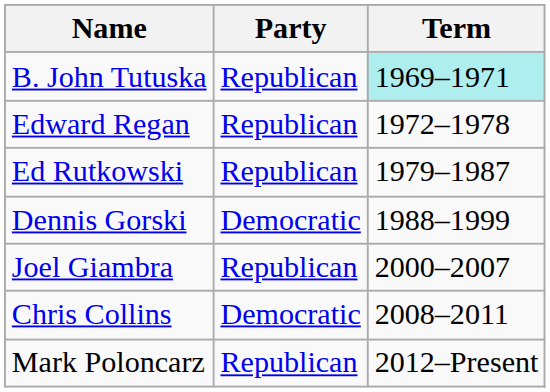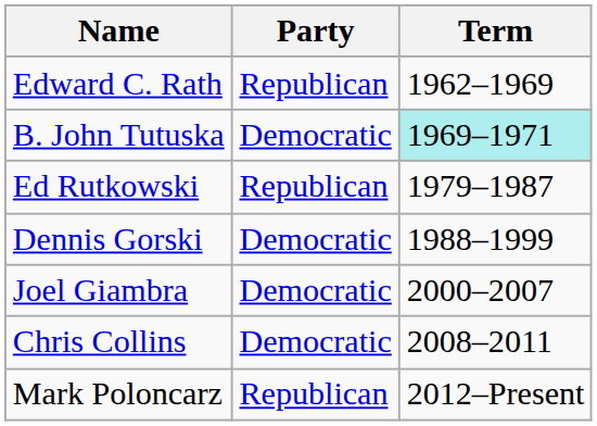+ row: Edward C. Rath | Republican | 1962–1969
B. John Tutuska | Party: Republican -> Democratic
- row: Edward Regan | Republican | 1972–1978
Joel Giambra | Party: Republican -> Democratic
